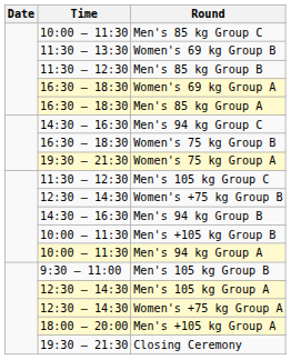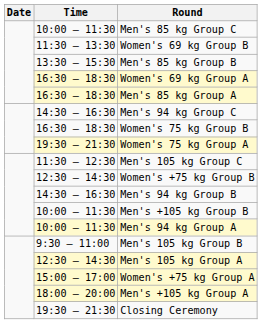Men's 85 kg Group B | Time: 11:30 – 12:30 -> 13:30 – 15:30
Women's +75 kg Group A | Time: 12:30 – 14:30 -> 15:00 – 17:00
